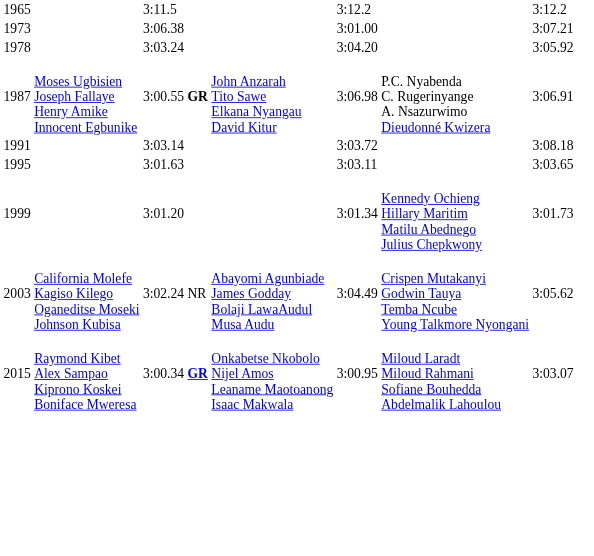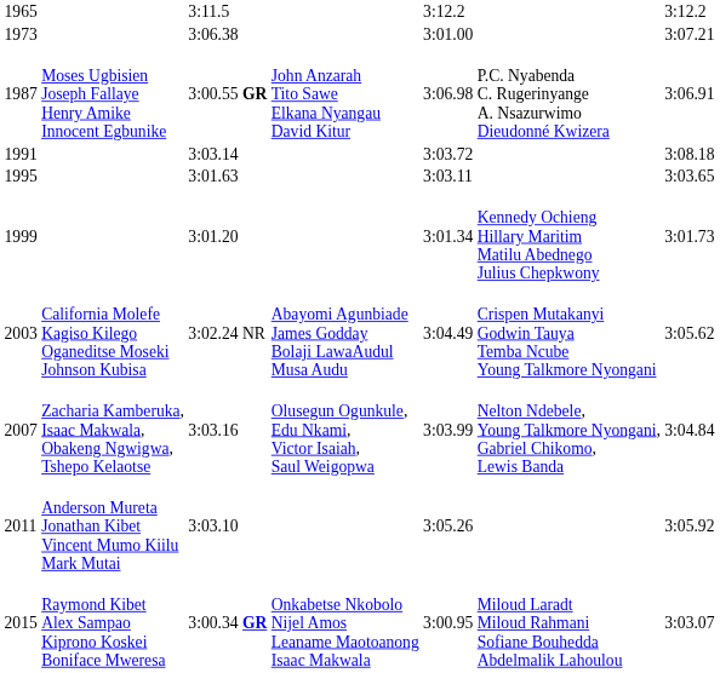- row: 1978 | 3:03.24 | 3:04.20 | 3:05.92
+ row: 2007 | Zacharia Kamberuka, Isaac Makwala, Obakeng Ngwigwa, Tshepo Kelaotse | 3:03.16 | Olusegun Ogunkule, Edu Nkami, Victor Isaiah, Saul Weigopwa | 3:03.99 | Nelton Ndebele, Young Talkmore Nyongani, Gabriel Chikomo, Lewis Banda | 3:04.84
+ row: 2011 | Anderson Mureta Jonathan Kibet Vincent Mumo Kiilu Mark Mutai | 3:03.10 | 3:05.26 | 3:05.92
